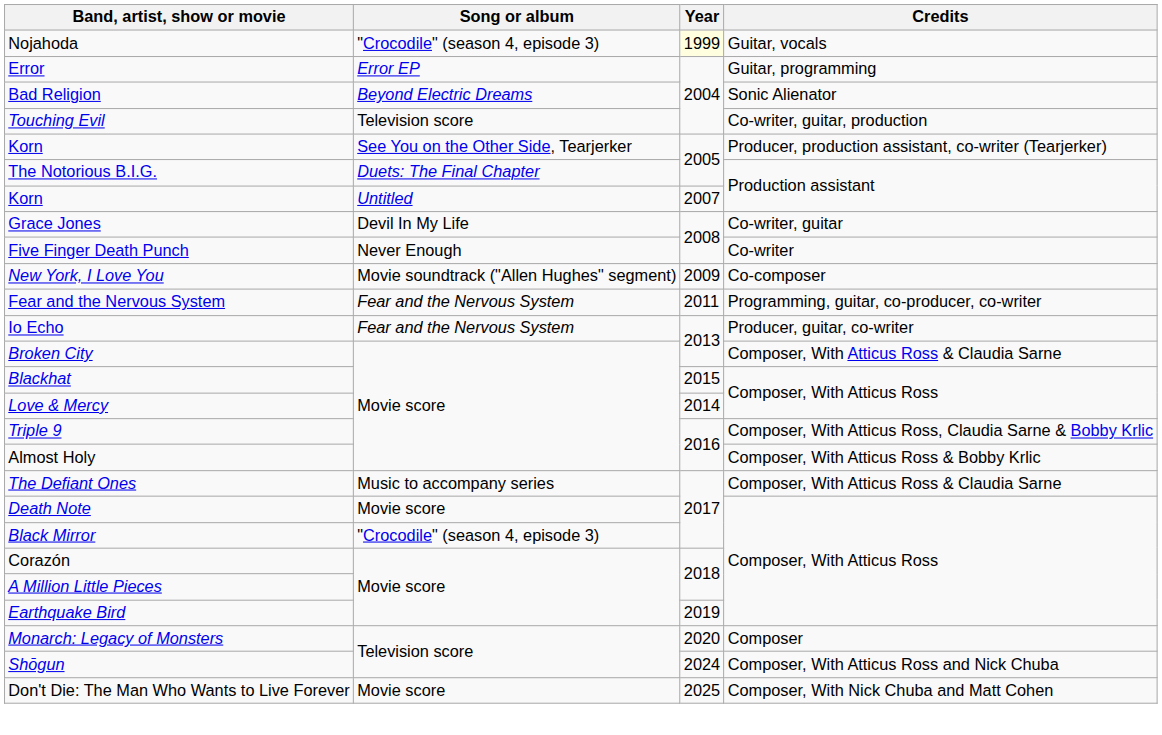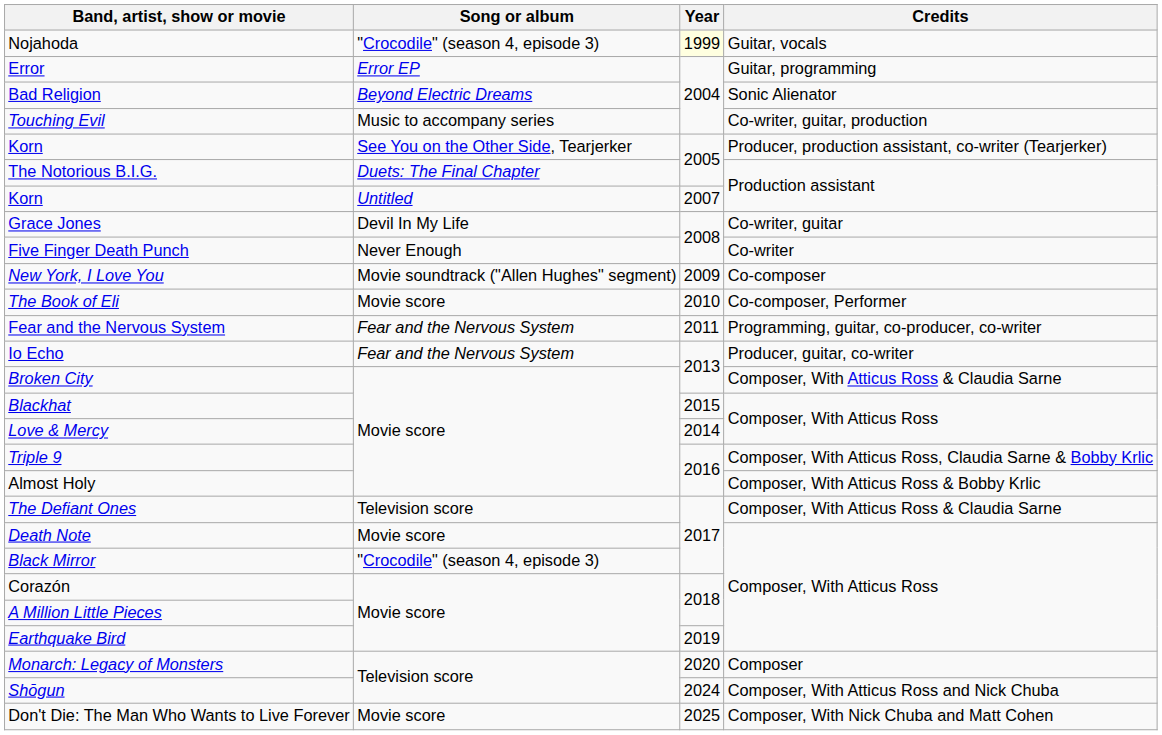Touching Evil | Song or album: Television score -> Music to accompany series
+ row: The Book of Eli | Movie score | 2010 | Co-composer, Performer
The Defiant Ones | Song or album: Music to accompany series -> Television score
